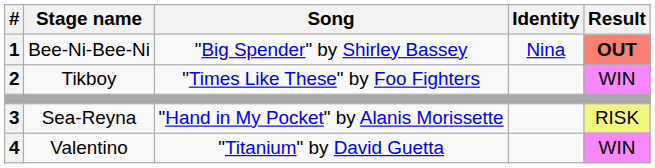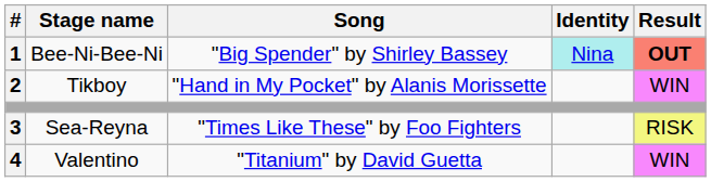Bee-Ni-Bee-Ni | Identity: no background -> paleturquoise background
Tikboy | Song: "Times Like These" by Foo Fighters -> "Hand in My Pocket" by Alanis Morissette
Sea-Reyna | Song: "Hand in My Pocket" by Alanis Morissette -> "Times Like These" by Foo Fighters
